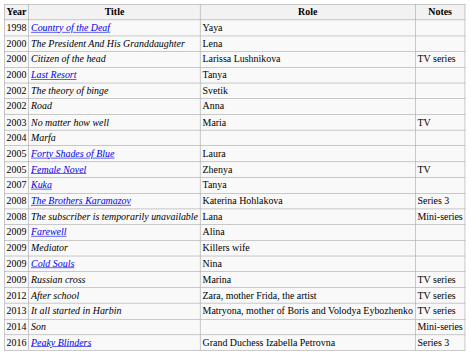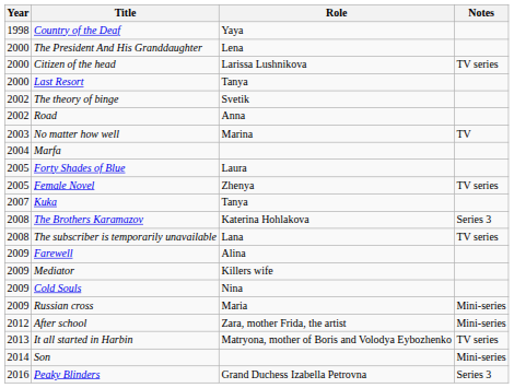No matter how well | Role: Maria -> Marina
Female Novel | Notes: TV -> TV series
The subscriber is temporarily unavailable | Notes: Mini-series -> TV series
Russian cross | Role: Marina -> Maria
Russian cross | Notes: TV series -> Mini-series
After school | Notes: TV series -> Mini-series
